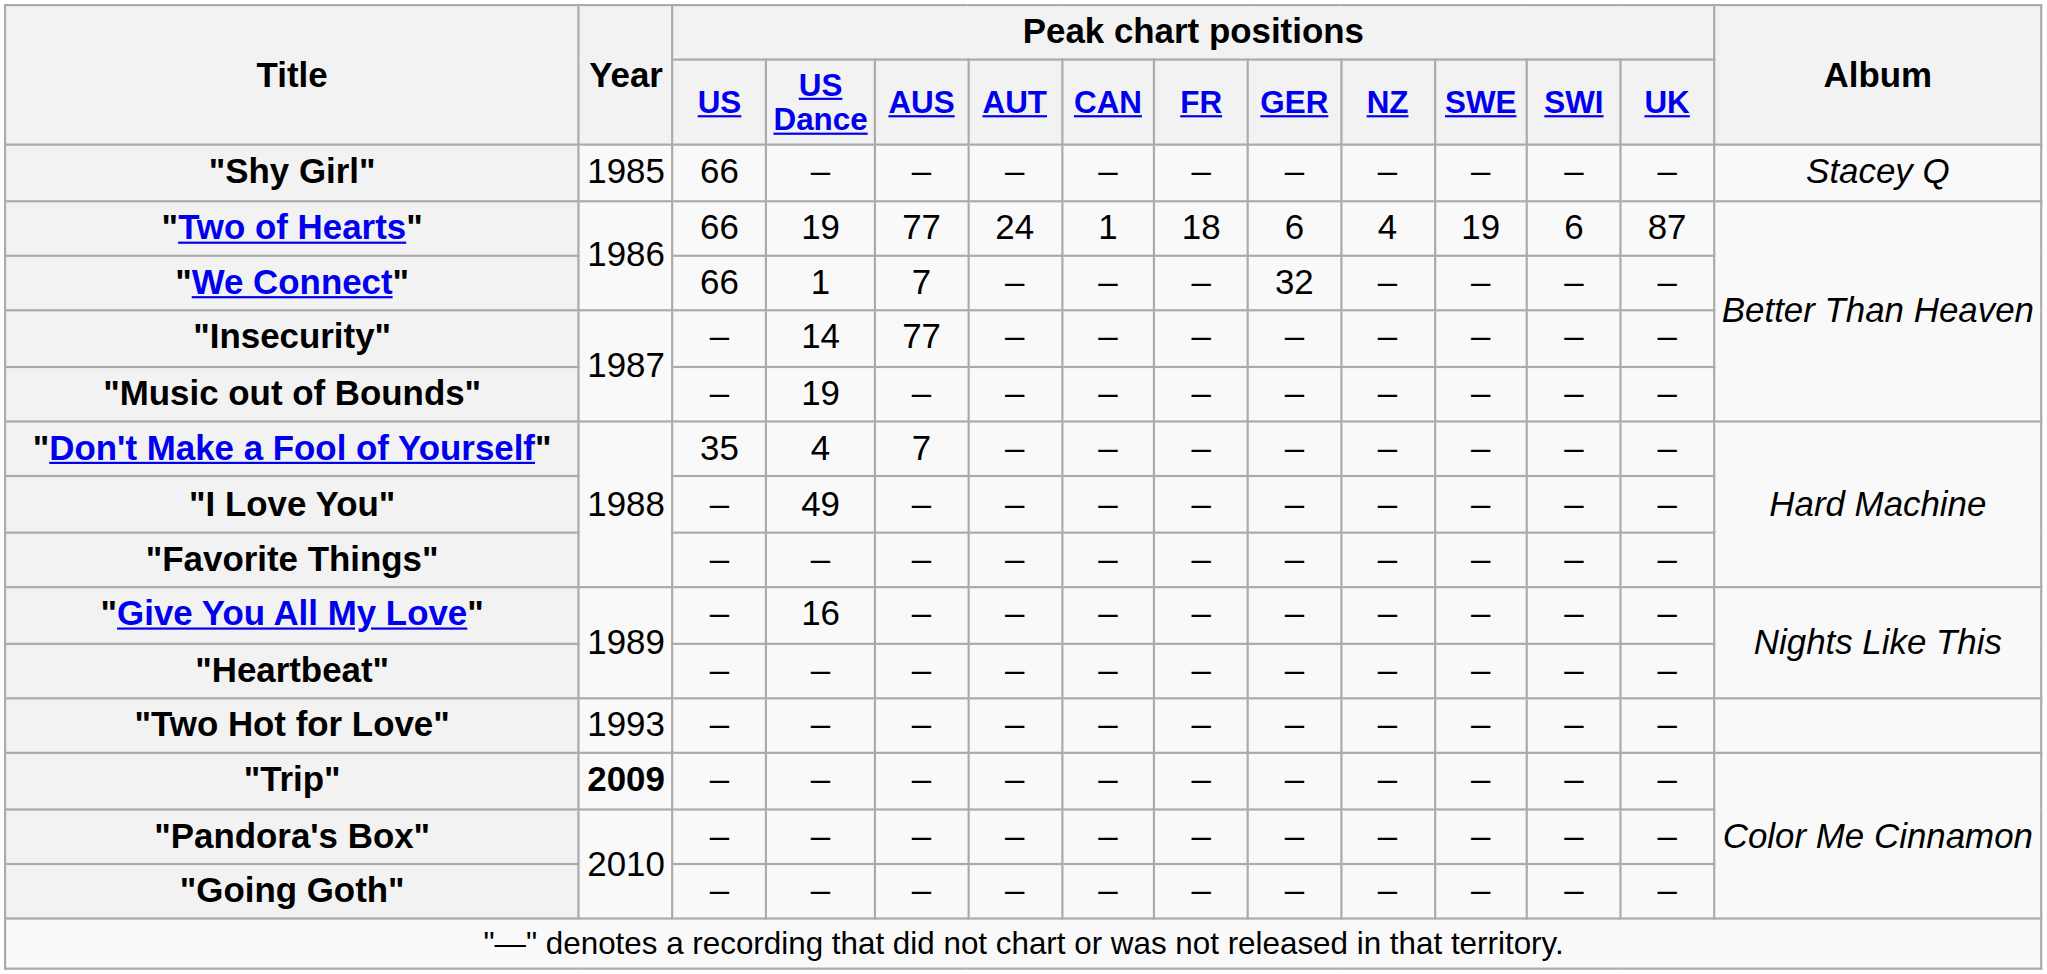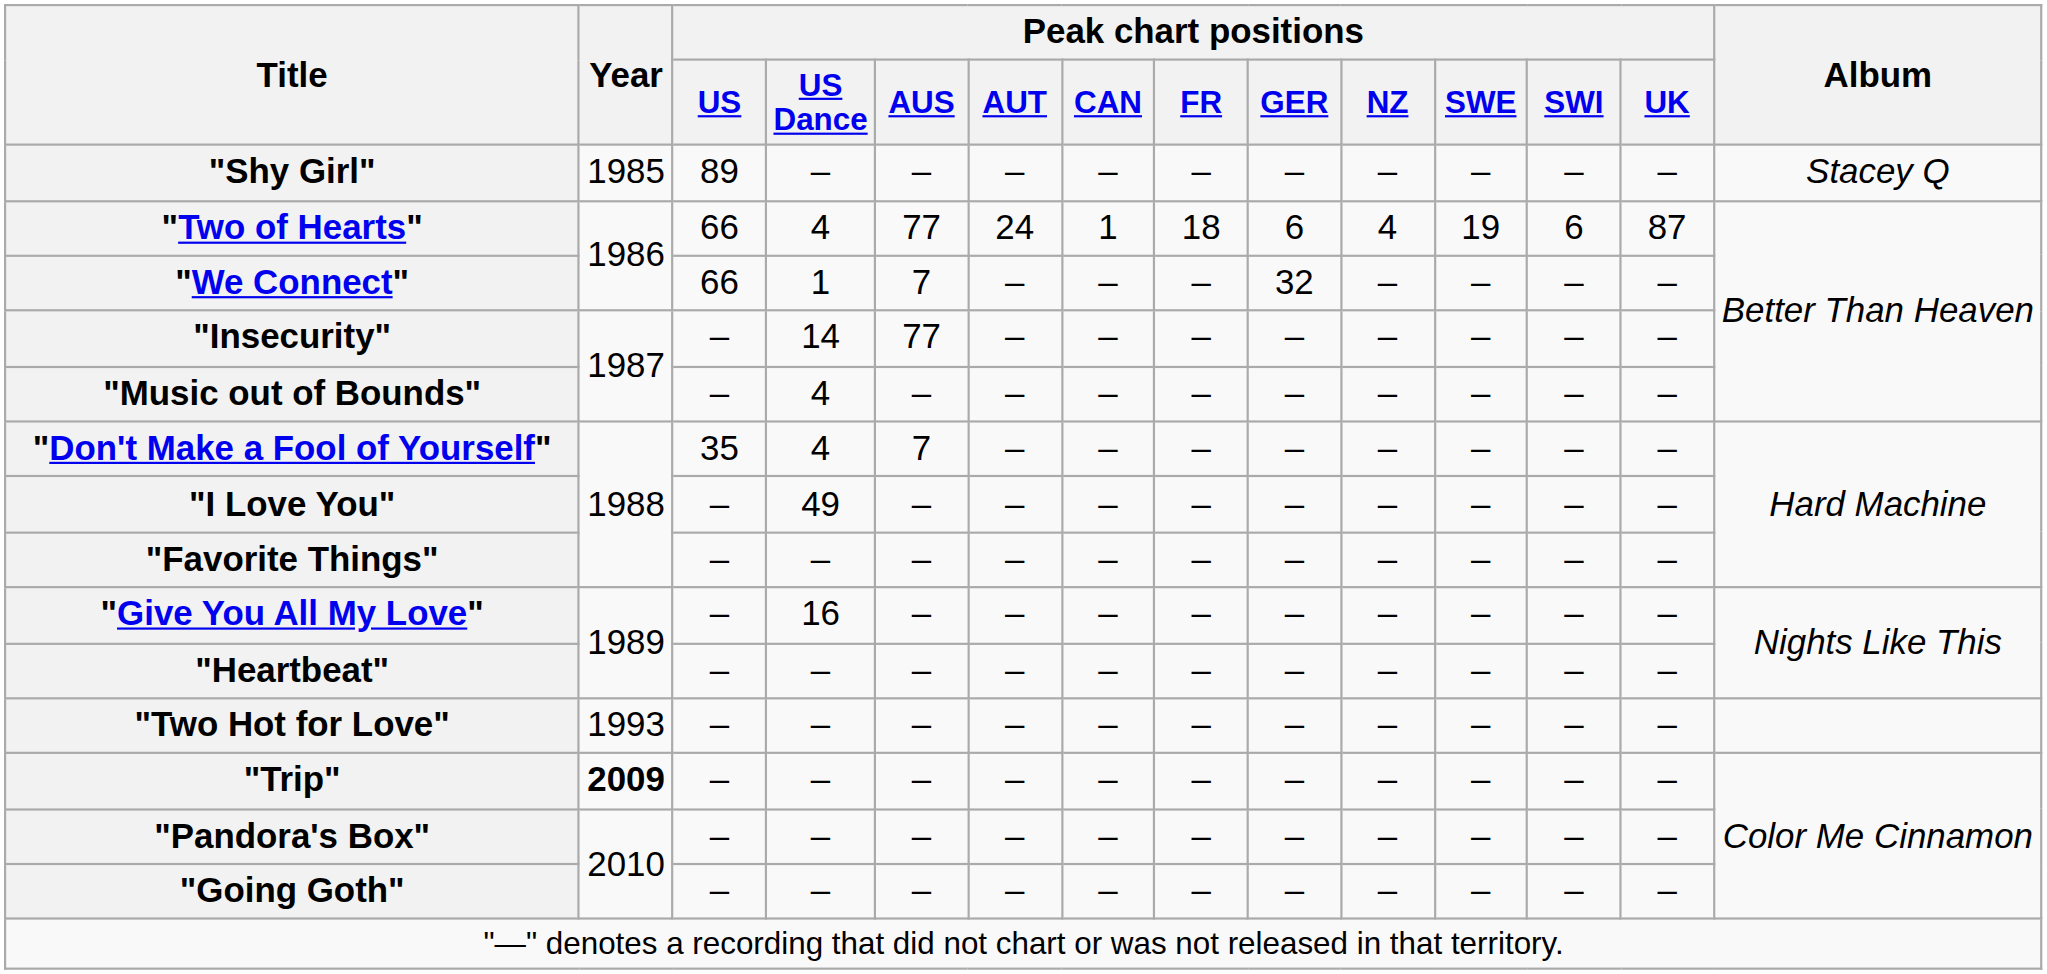"Shy Girl" | Peak chart positions / US: 66 -> 89
"Two of Hearts" | Peak chart positions / US Dance: 19 -> 4
"Music out of Bounds" | Peak chart positions / US Dance: 19 -> 4
